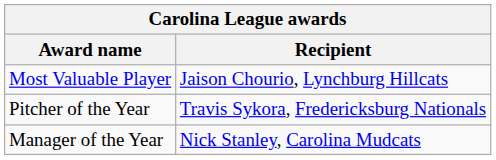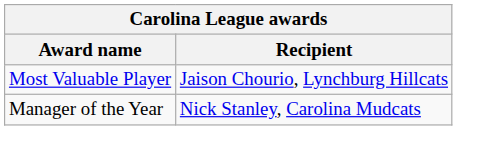- row: Pitcher of the Year | Travis Sykora, Fredericksburg Nationals
